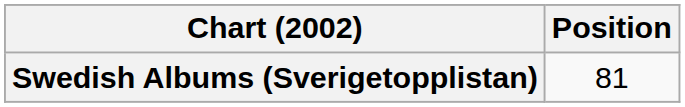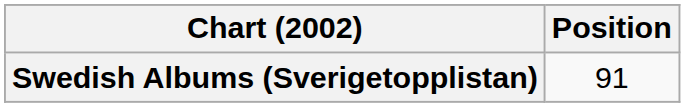Swedish Albums (Sverigetopplistan) | Position: 81 -> 91
